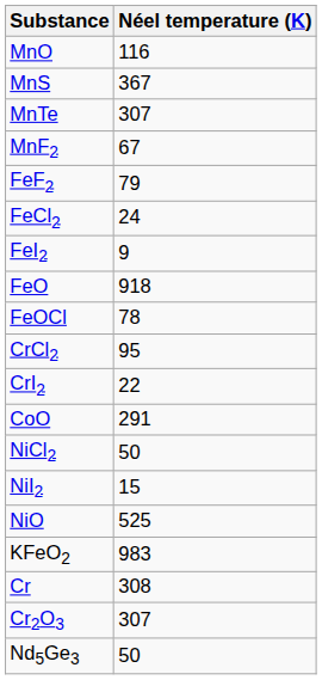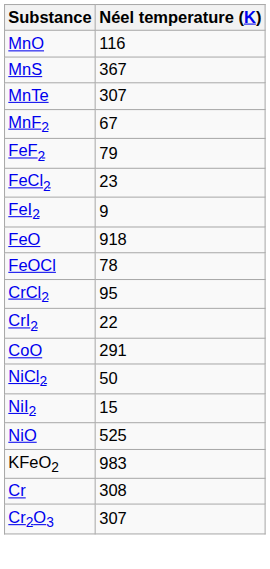FeCl2 | Néel temperature (K): 24 -> 23
- row: Nd5Ge3 | 50
